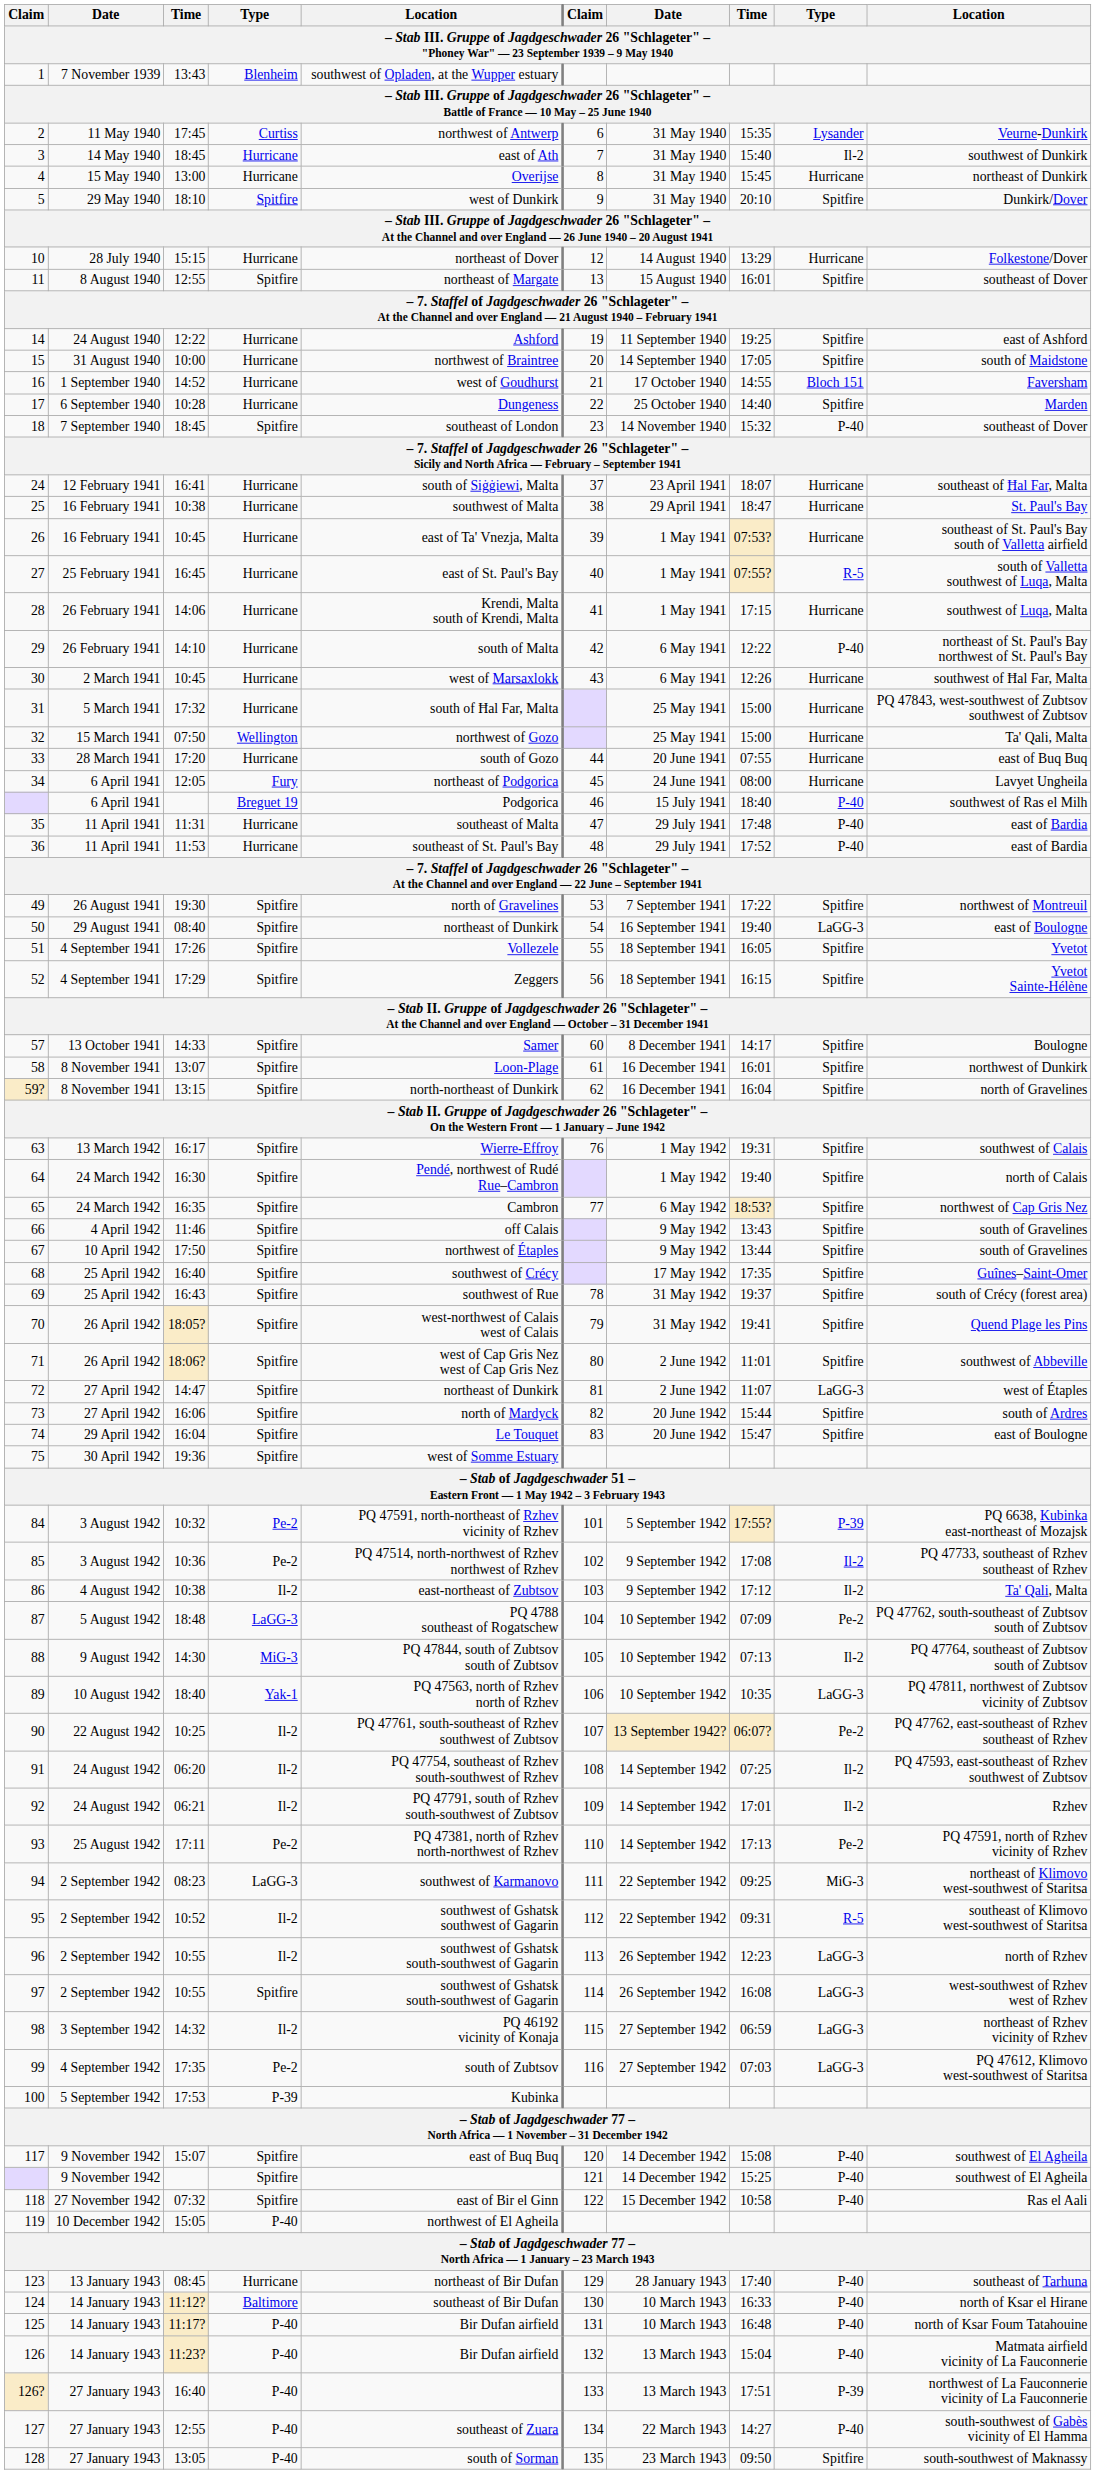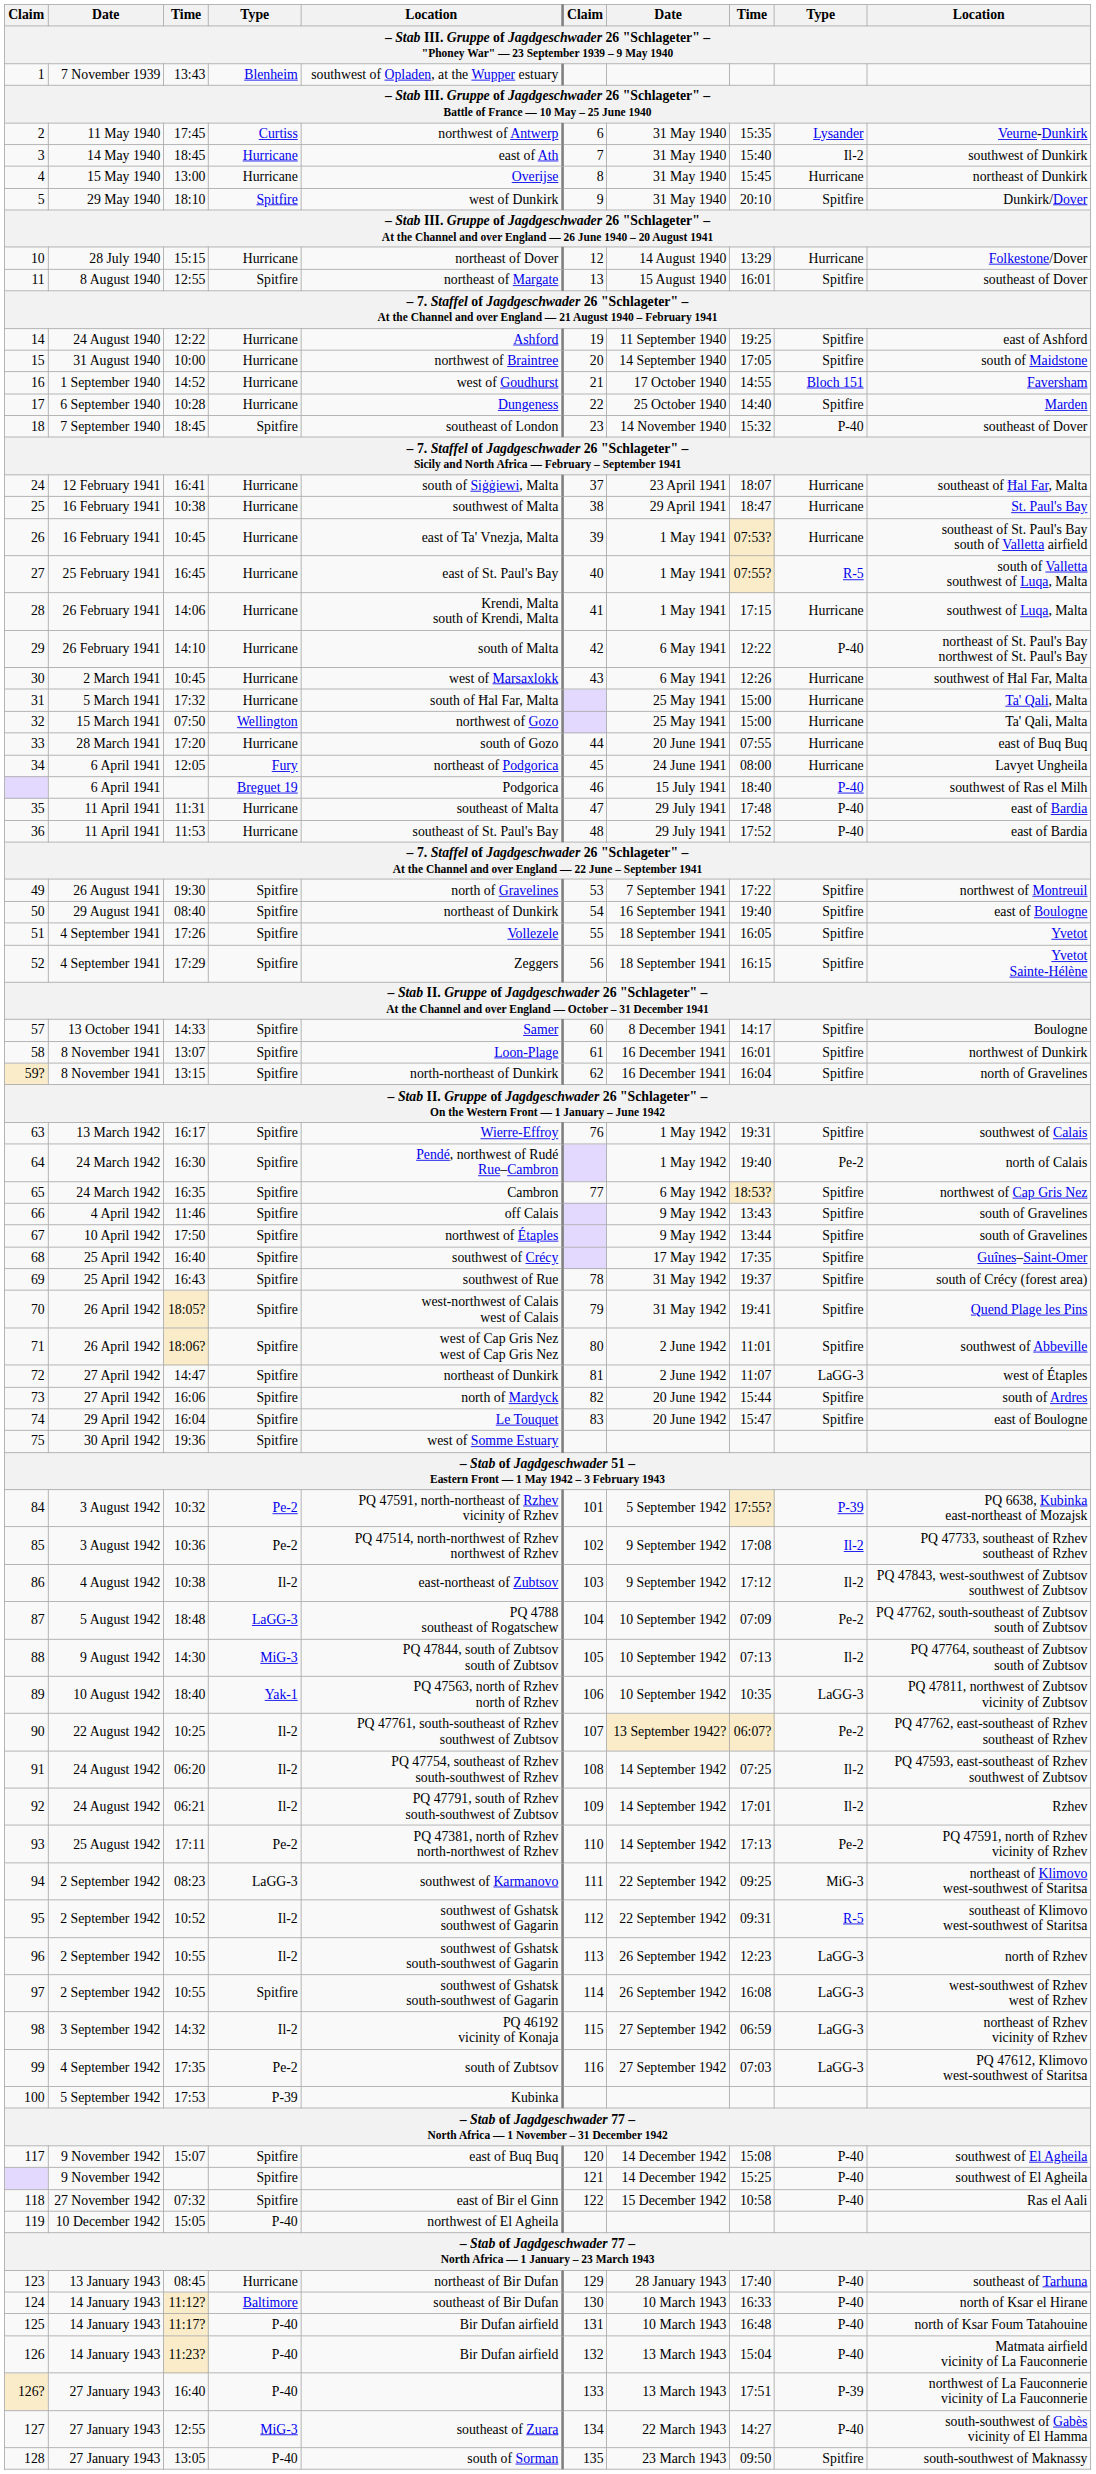31 | column 10: PQ 47843, west-southwest of Zubtsov southwest of Zubtsov -> Ta' Qali, Malta
50 | column 9: LaGG-3 -> Spitfire
64 | column 9: Spitfire -> Pe-2
86 | column 10: Ta' Qali, Malta -> PQ 47843, west-southwest of Zubtsov southwest of Zubtsov
127 | column 4: P-40 -> MiG-3
